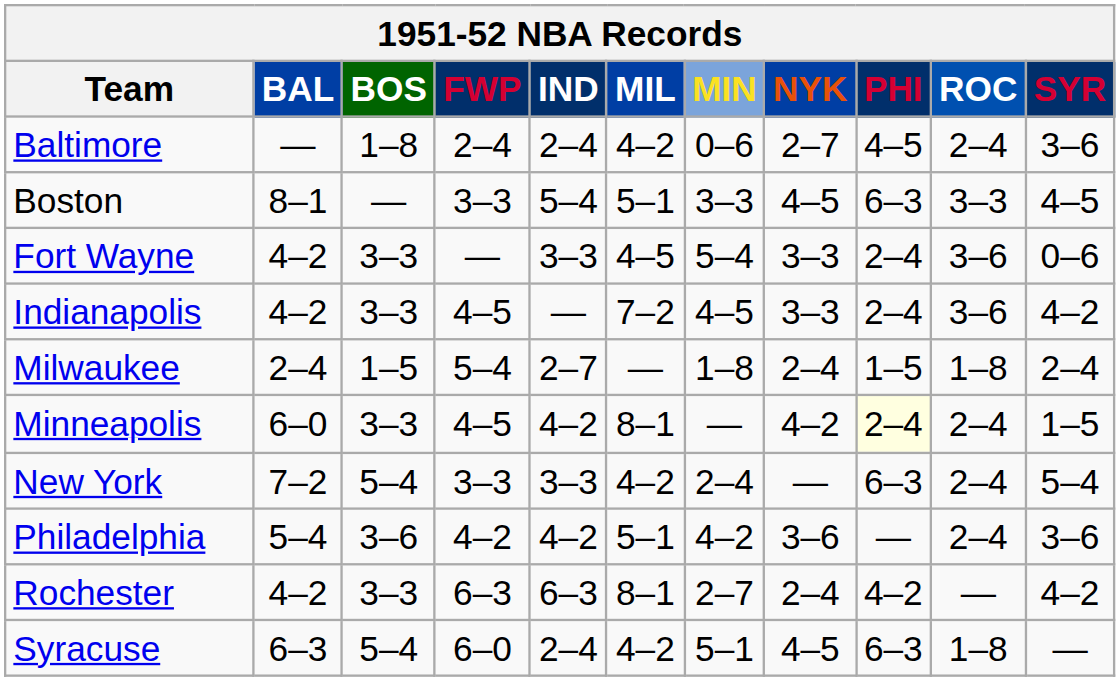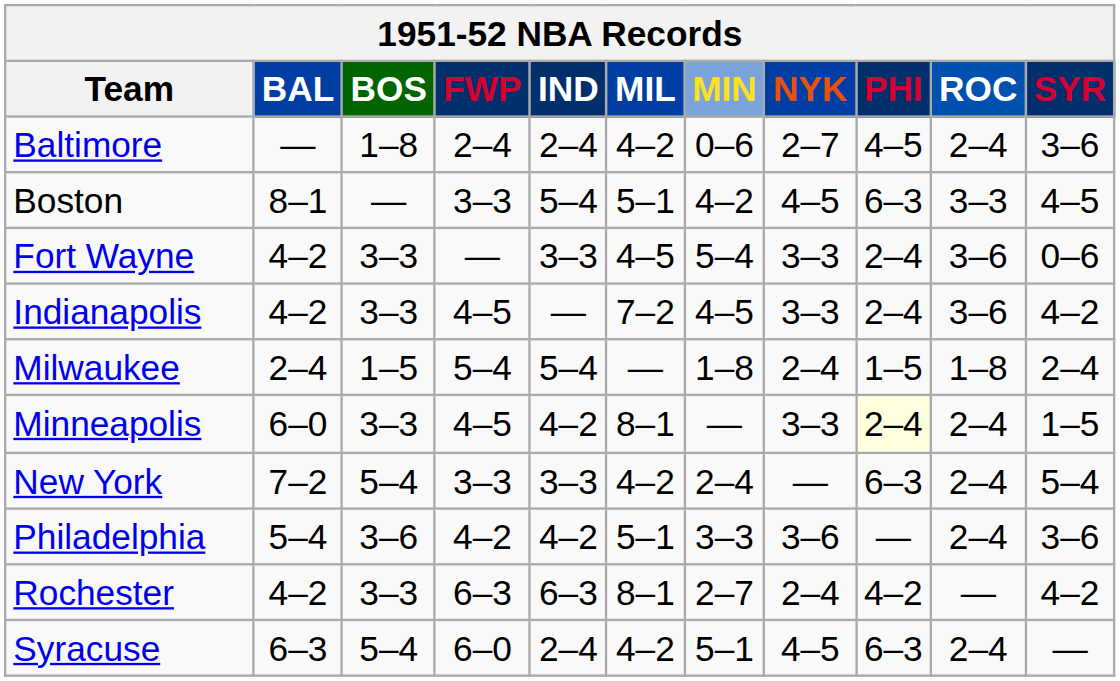Boston | MIN: 3–3 -> 4–2
Milwaukee | IND: 2–7 -> 5–4
Minneapolis | NYK: 4–2 -> 3–3
Philadelphia | MIN: 4–2 -> 3–3
Syracuse | ROC: 1–8 -> 2–4
